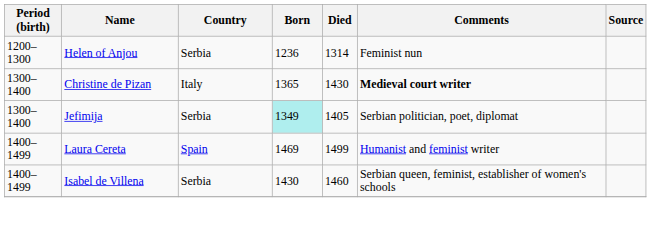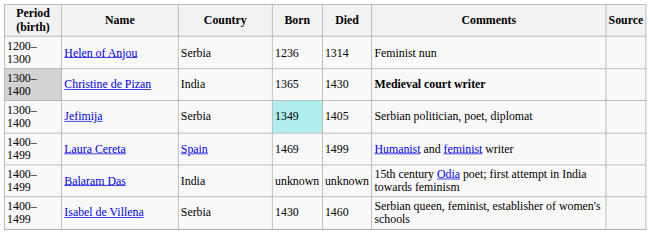Christine de Pizan | Period (birth): no background -> lightgrey background
Christine de Pizan | Country: Italy -> India
+ row: 1400–1499 | Balaram Das | India | unknown | unknown | 15th century Odia poet; first attempt in India towards feminism
